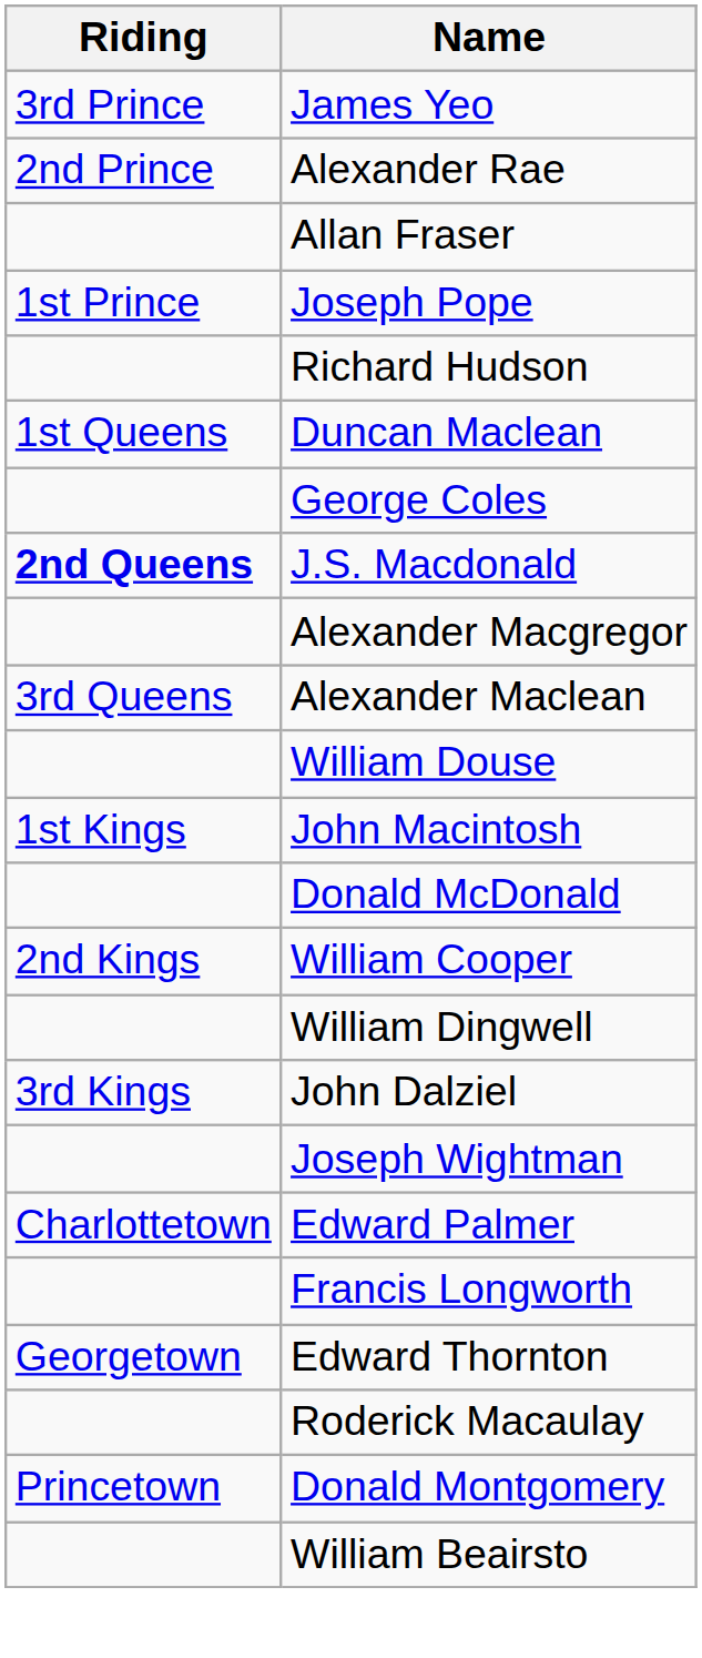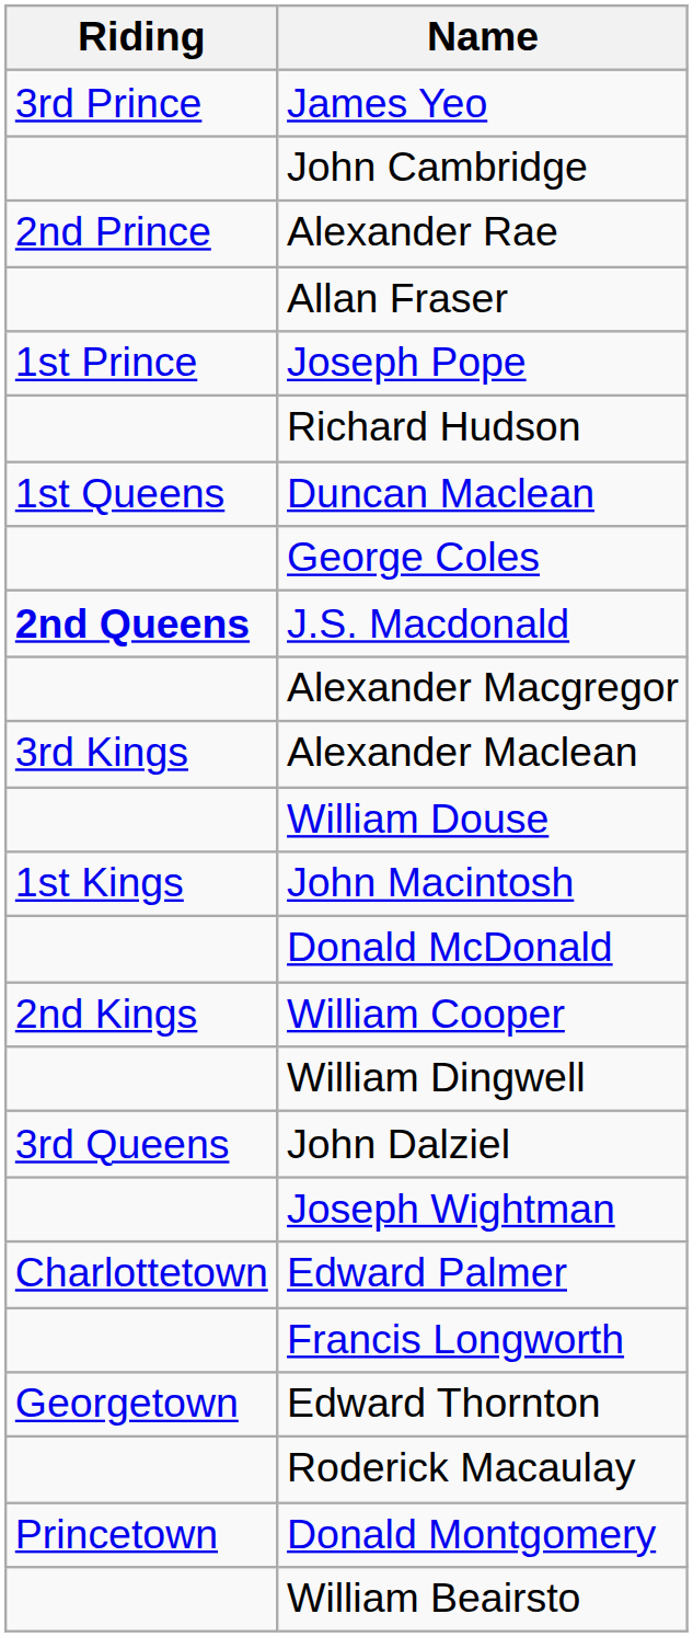+ row: John Cambridge
Alexander Maclean | Riding: 3rd Queens -> 3rd Kings
John Dalziel | Riding: 3rd Kings -> 3rd Queens
